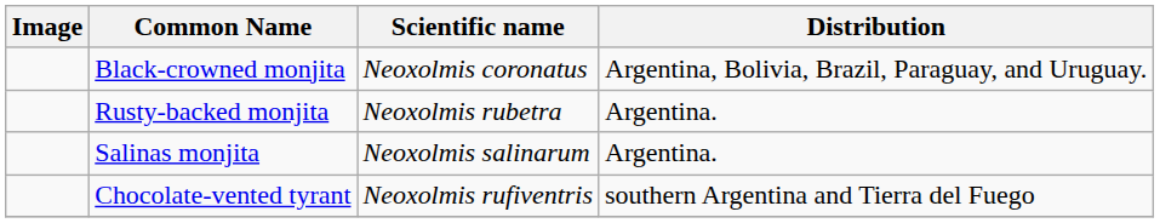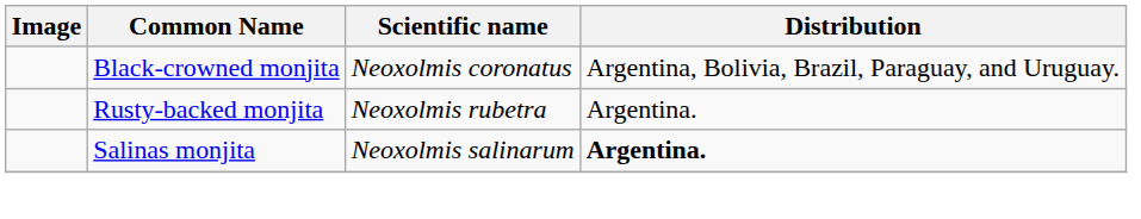Salinas monjita | Distribution: normal -> bold
- row: Chocolate-vented tyrant | Neoxolmis rufiventris | southern Argentina and Tierra del Fuego
